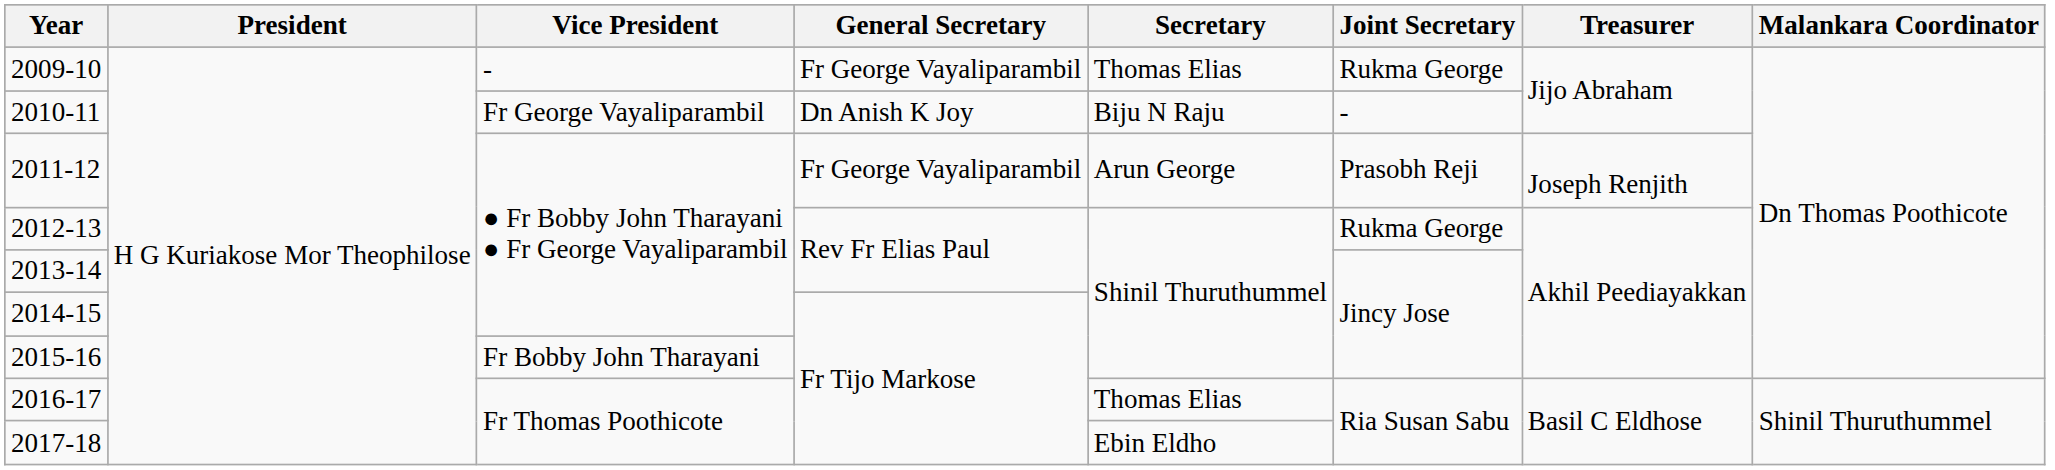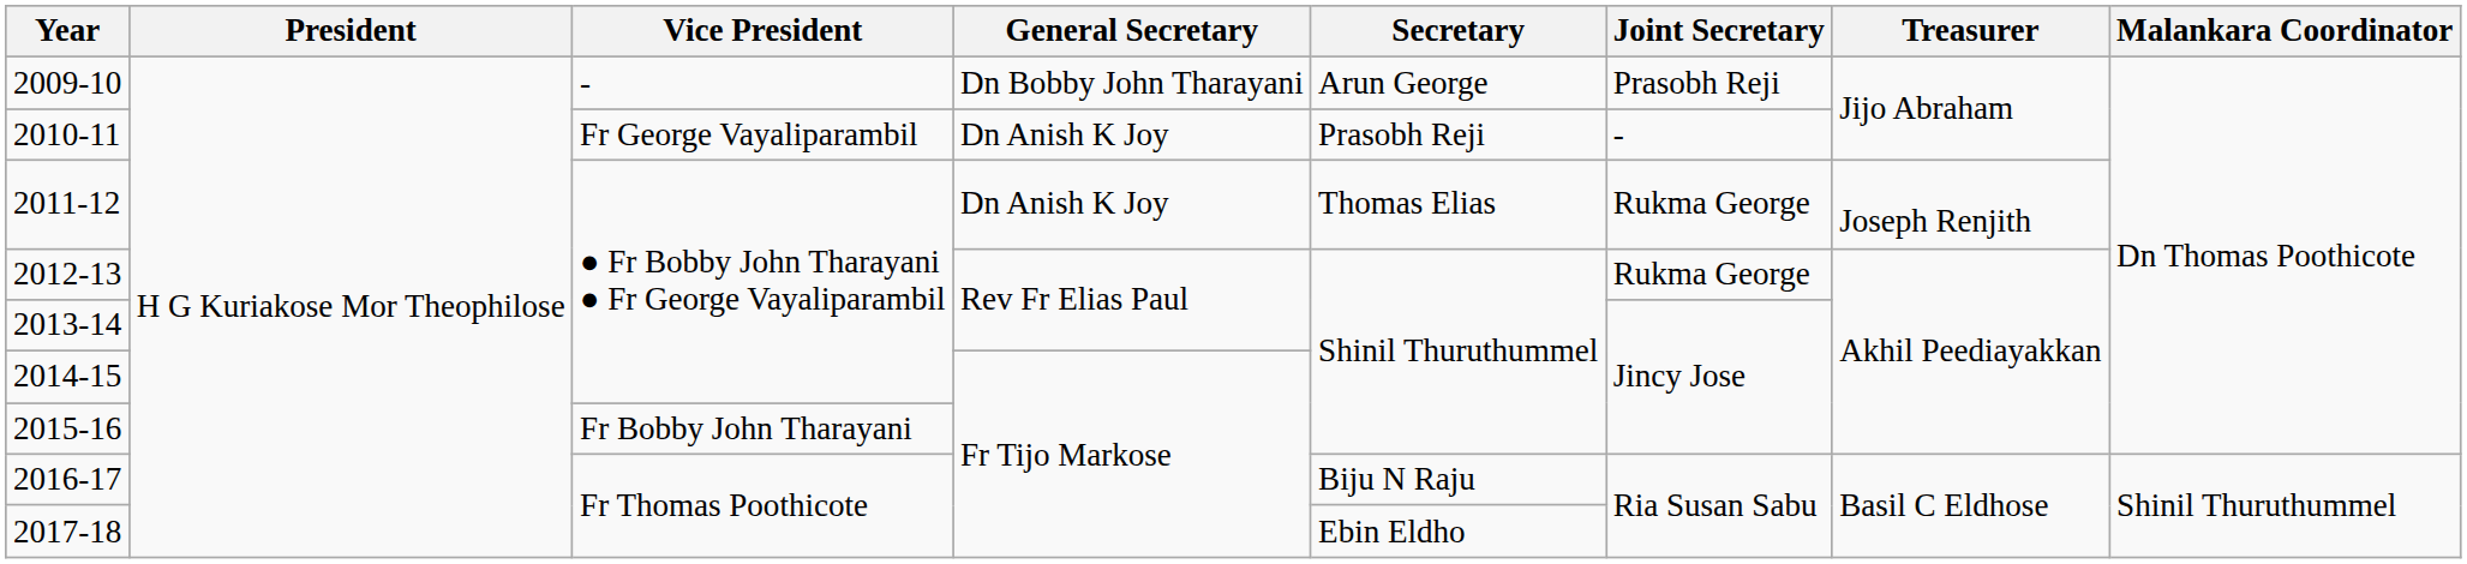2009-10 | General Secretary: Fr George Vayaliparambil -> Dn Bobby John Tharayani
2009-10 | Secretary: Thomas Elias -> Arun George
2009-10 | Joint Secretary: Rukma George -> Prasobh Reji
2010-11 | Secretary: Biju N Raju -> Prasobh Reji
2011-12 | General Secretary: Fr George Vayaliparambil -> Dn Anish K Joy
2011-12 | Secretary: Arun George -> Thomas Elias
2011-12 | Joint Secretary: Prasobh Reji -> Rukma George
2016-17 | Secretary: Thomas Elias -> Biju N Raju
